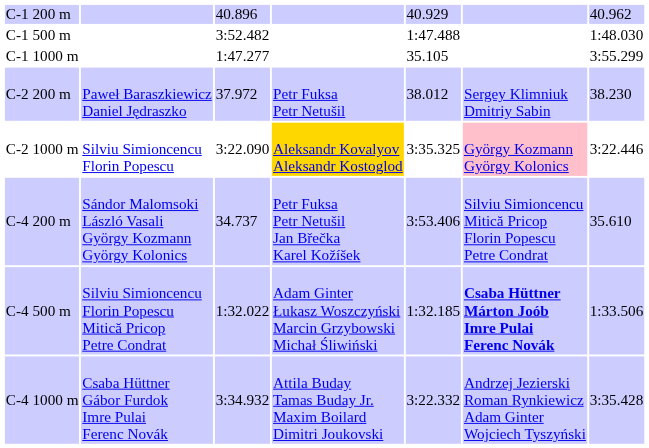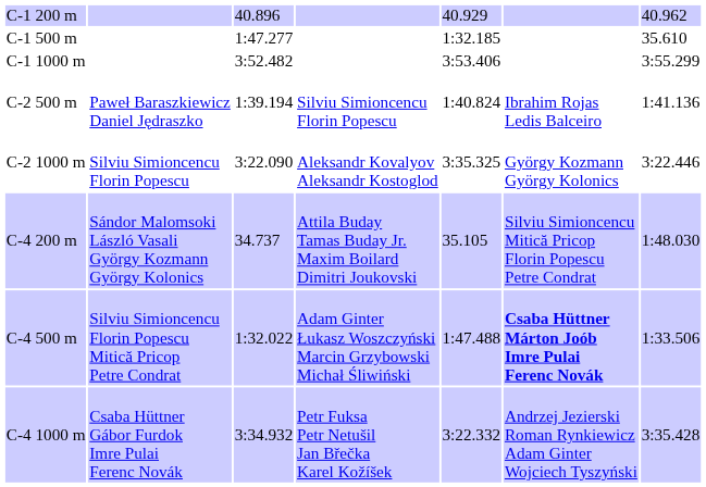C-1 500 m | column 3: 3:52.482 -> 1:47.277
C-1 500 m | column 5: 1:47.488 -> 1:32.185
C-1 500 m | column 7: 1:48.030 -> 35.610
C-1 1000 m | column 3: 1:47.277 -> 3:52.482
C-1 1000 m | column 5: 35.105 -> 3:53.406
- row: C-2 200 m | Paweł Baraszkiewicz Daniel Jędraszko | 37.972 | Petr Fuksa Petr Netušil | 38.012 | Sergey Klimniuk Dmitriy Sabin | 38.230
+ row: C-2 500 m | Paweł Baraszkiewicz Daniel Jędraszko | 1:39.194 | Silviu Simioncencu Florin Popescu | 1:40.824 | Ibrahim Rojas Ledis Balceiro | 1:41.136
C-2 1000 m | column 4: gold background -> no background
C-2 1000 m | column 6: pink background -> no background
C-4 200 m | column 4: Petr Fuksa Petr Netušil Jan Břečka Karel Kožíšek -> Attila Buday Tamas Buday Jr. Maxim Boilard Dimitri Joukovski
C-4 200 m | column 5: 3:53.406 -> 35.105
C-4 200 m | column 7: 35.610 -> 1:48.030
C-4 500 m | column 5: 1:32.185 -> 1:47.488
C-4 1000 m | column 4: Attila Buday Tamas Buday Jr. Maxim Boilard Dimitri Joukovski -> Petr Fuksa Petr Netušil Jan Břečka Karel Kožíšek
